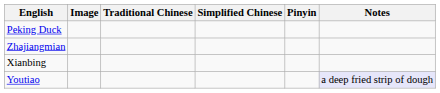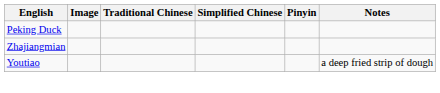- row: Xianbing
Youtiao | Notes: lavender background -> no background
